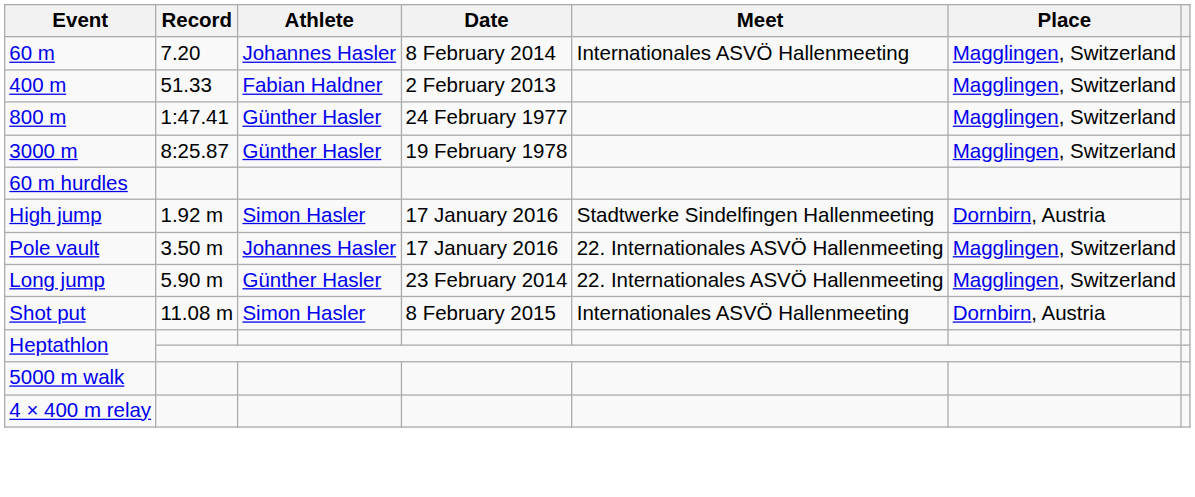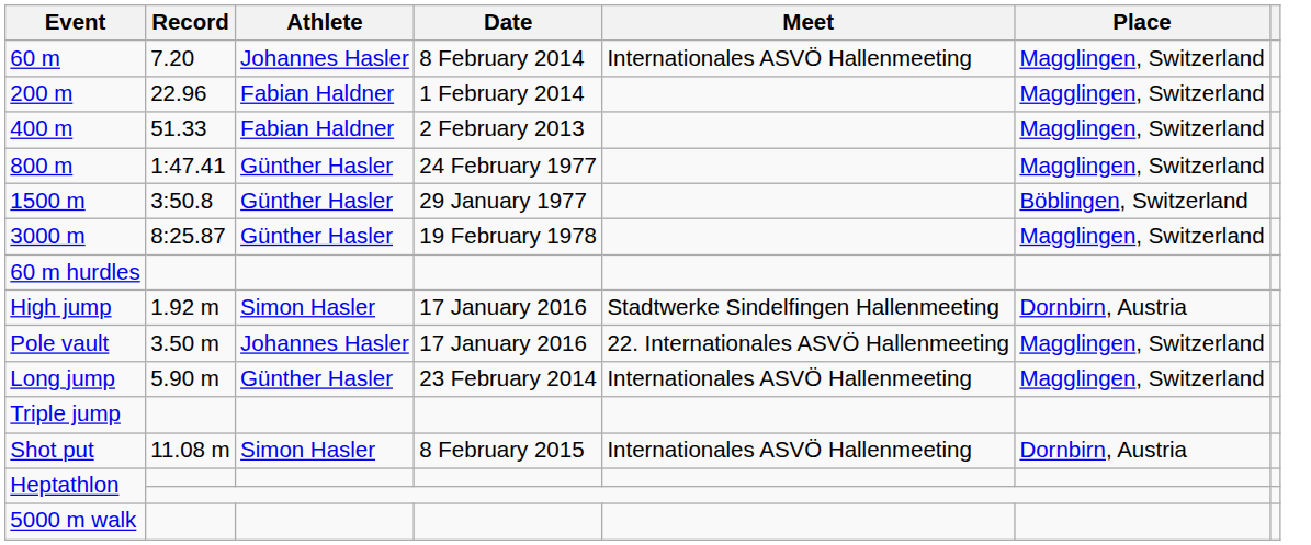+ row: 200 m | 22.96 | Fabian Haldner | 1 February 2014 | Magglingen, Switzerland
+ row: 1500 m | 3:50.8 | Günther Hasler | 29 January 1977 | Böblingen, Switzerland
Long jump | Meet: 22. Internationales ASVÖ Hallenmeeting -> Internationales ASVÖ Hallenmeeting
+ row: Triple jump
- row: 4 × 400 m relay
